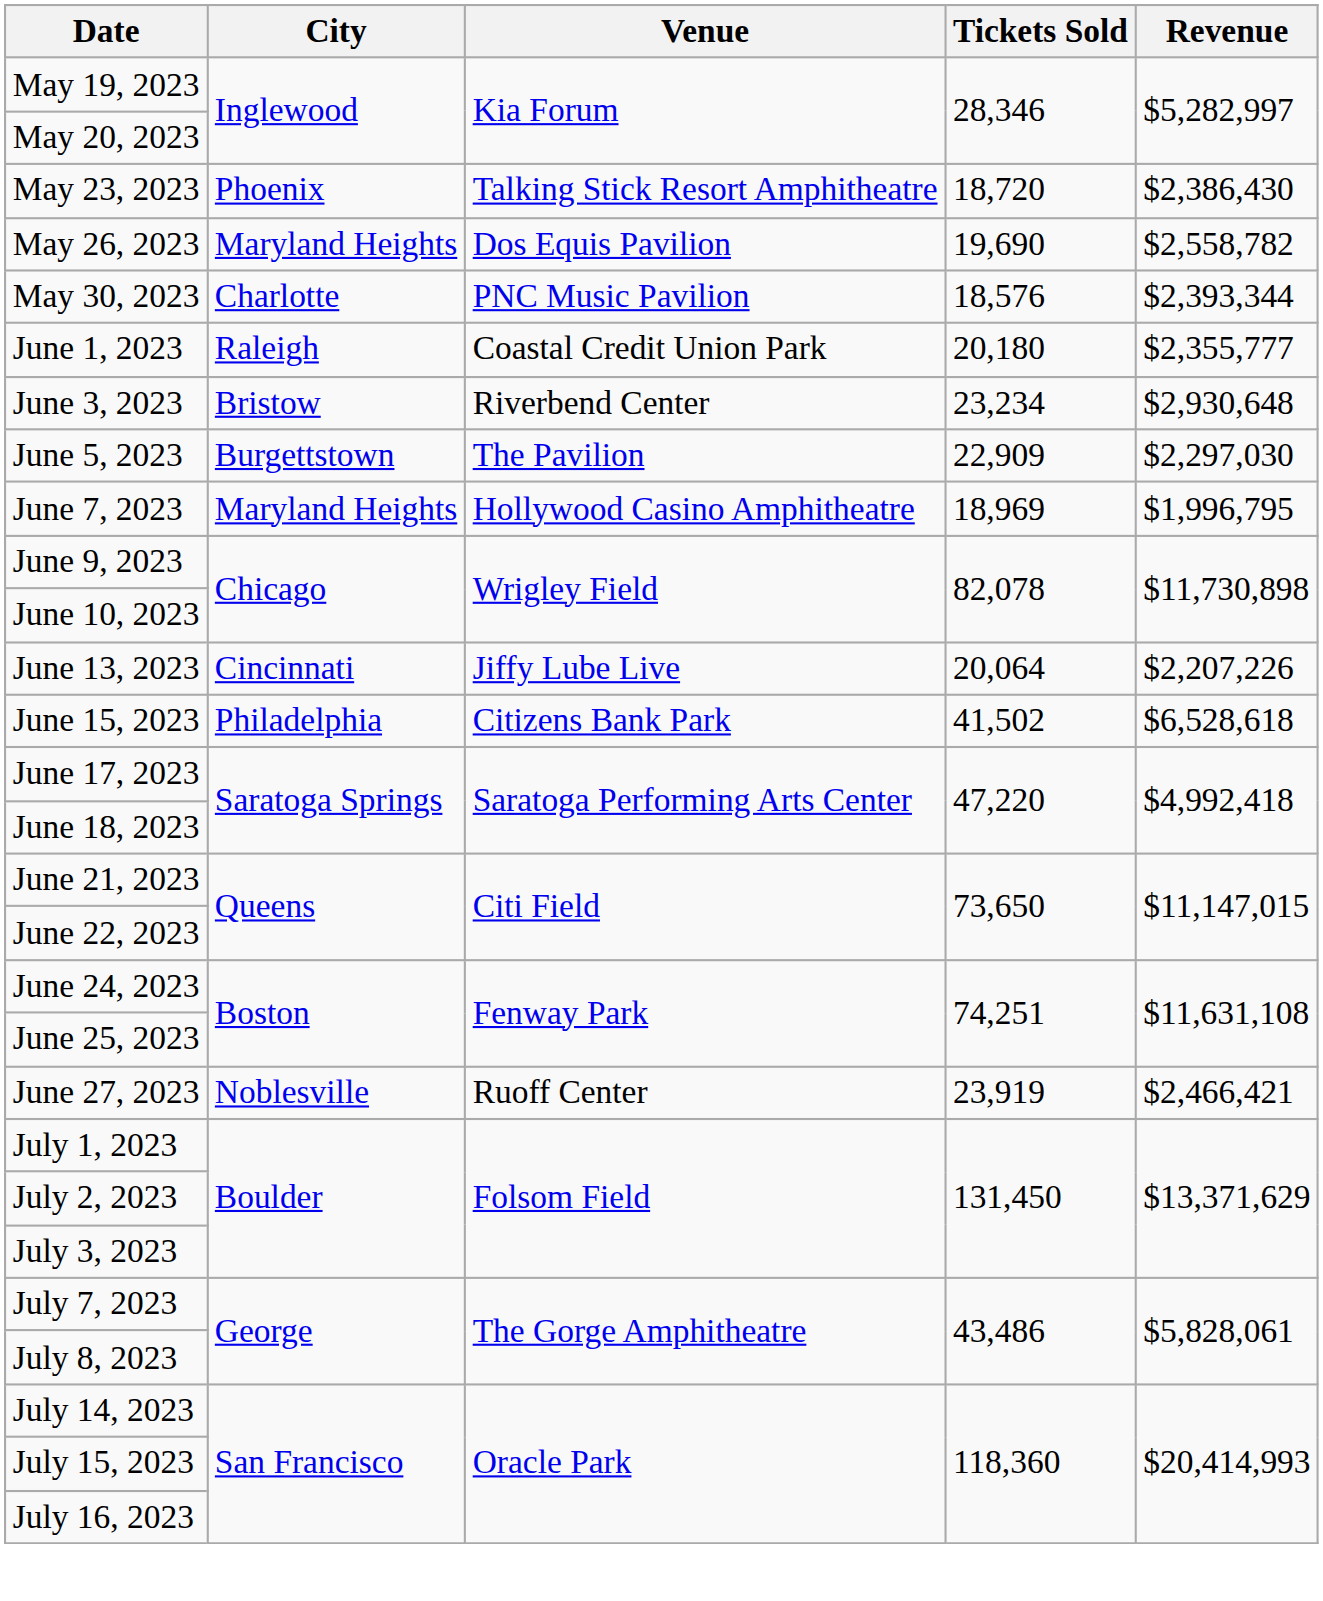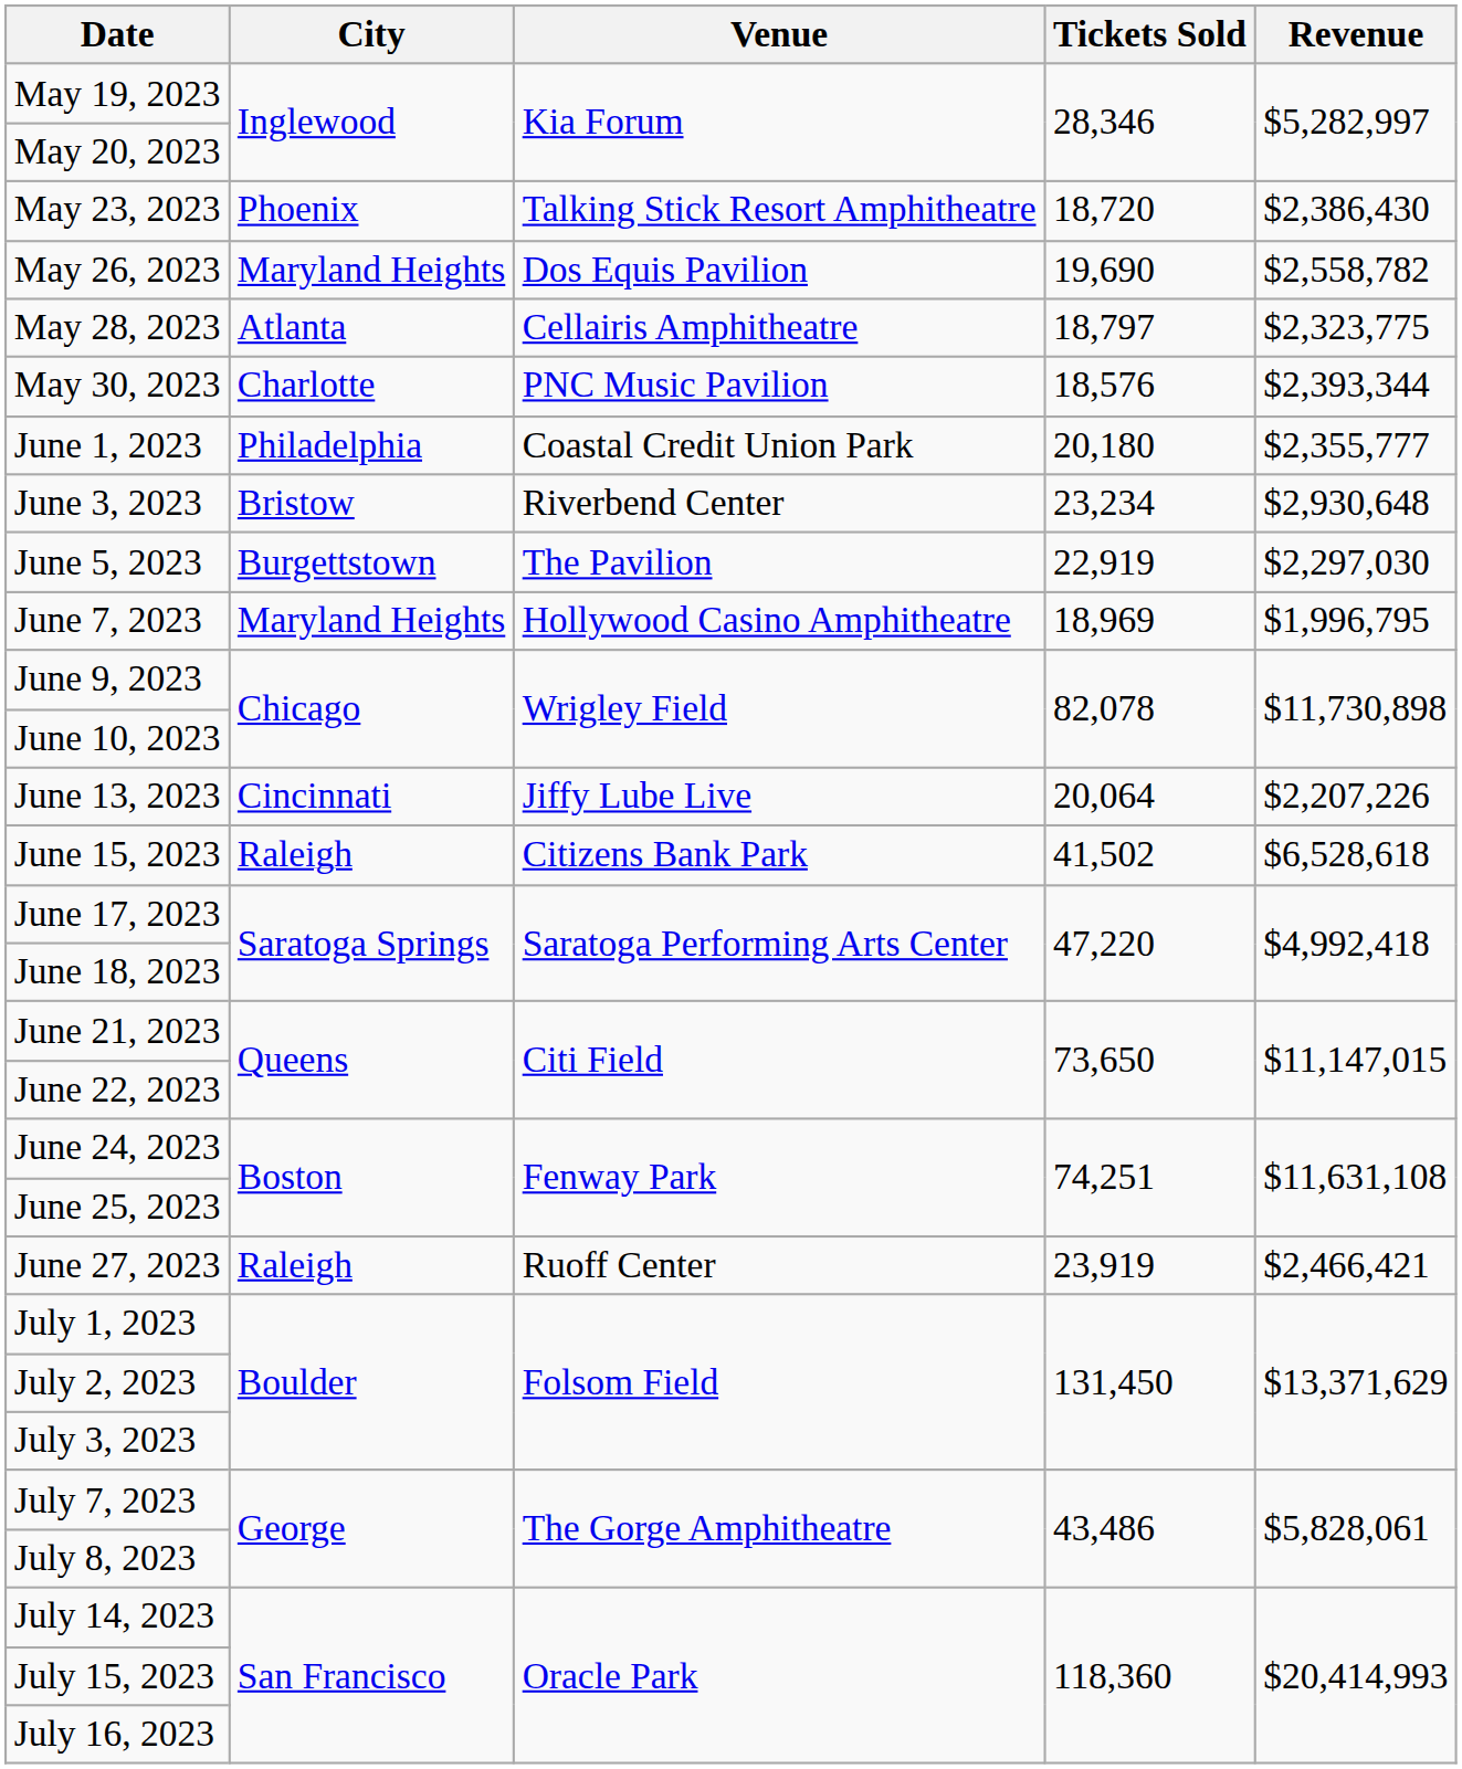+ row: May 28, 2023 | Atlanta | Cellairis Amphitheatre | 18,797 | $2,323,775
June 1, 2023 | City: Raleigh -> Philadelphia
June 5, 2023 | Tickets Sold: 22,909 -> 22,919
June 15, 2023 | City: Philadelphia -> Raleigh
June 27, 2023 | City: Noblesville -> Raleigh
